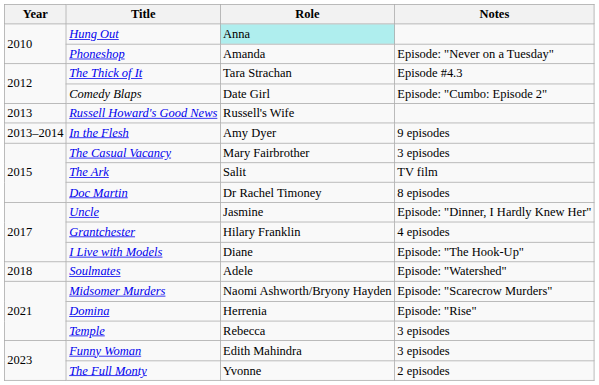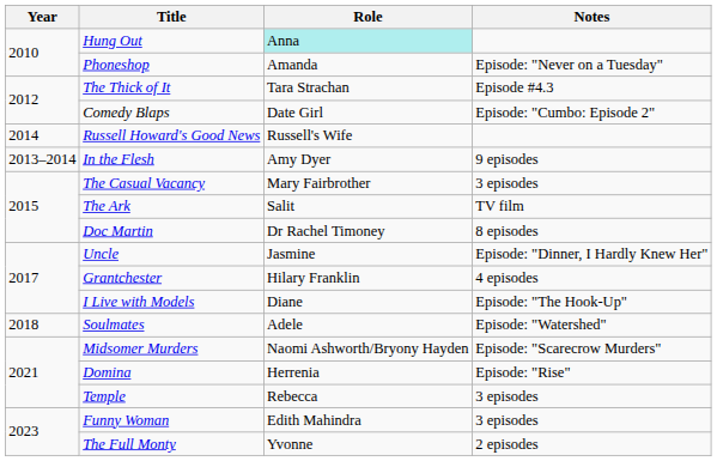Russell Howard's Good News | Year: 2013 -> 2014
